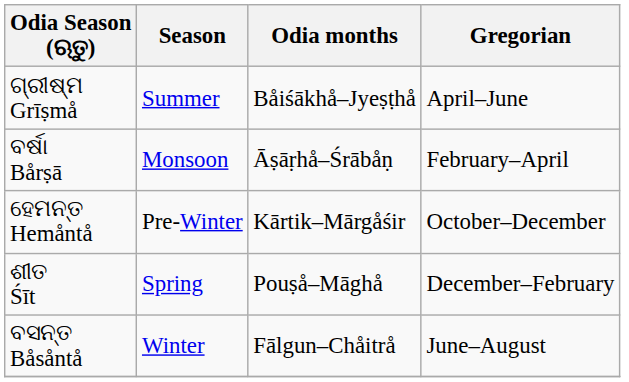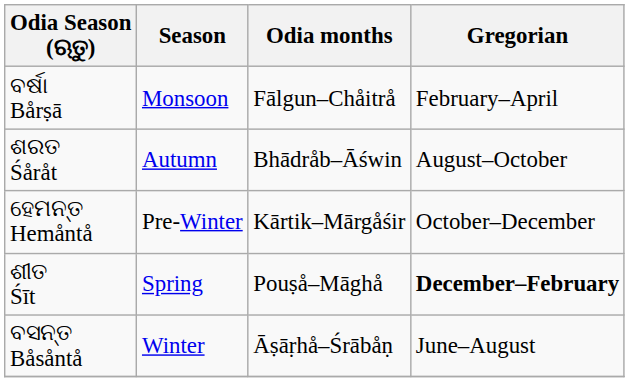- row: ଗ୍ରୀଷ୍ମ Grīṣmå | Summer | Båiśākhå–Jyeṣṭhå | April–June
ବର୍ଷା Bårṣā | Odia months: Āṣāṛhå–Śrābåṇ -> Fālgun–Chåitrå
+ row: ଶରତ Śåråt | Autumn | Bhādråb–Āświn | August–October
ଶୀତ Śīt | Gregorian: normal -> bold
ବସନ୍ତ Båsåntå | Odia months: Fālgun–Chåitrå -> Āṣāṛhå–Śrābåṇ
